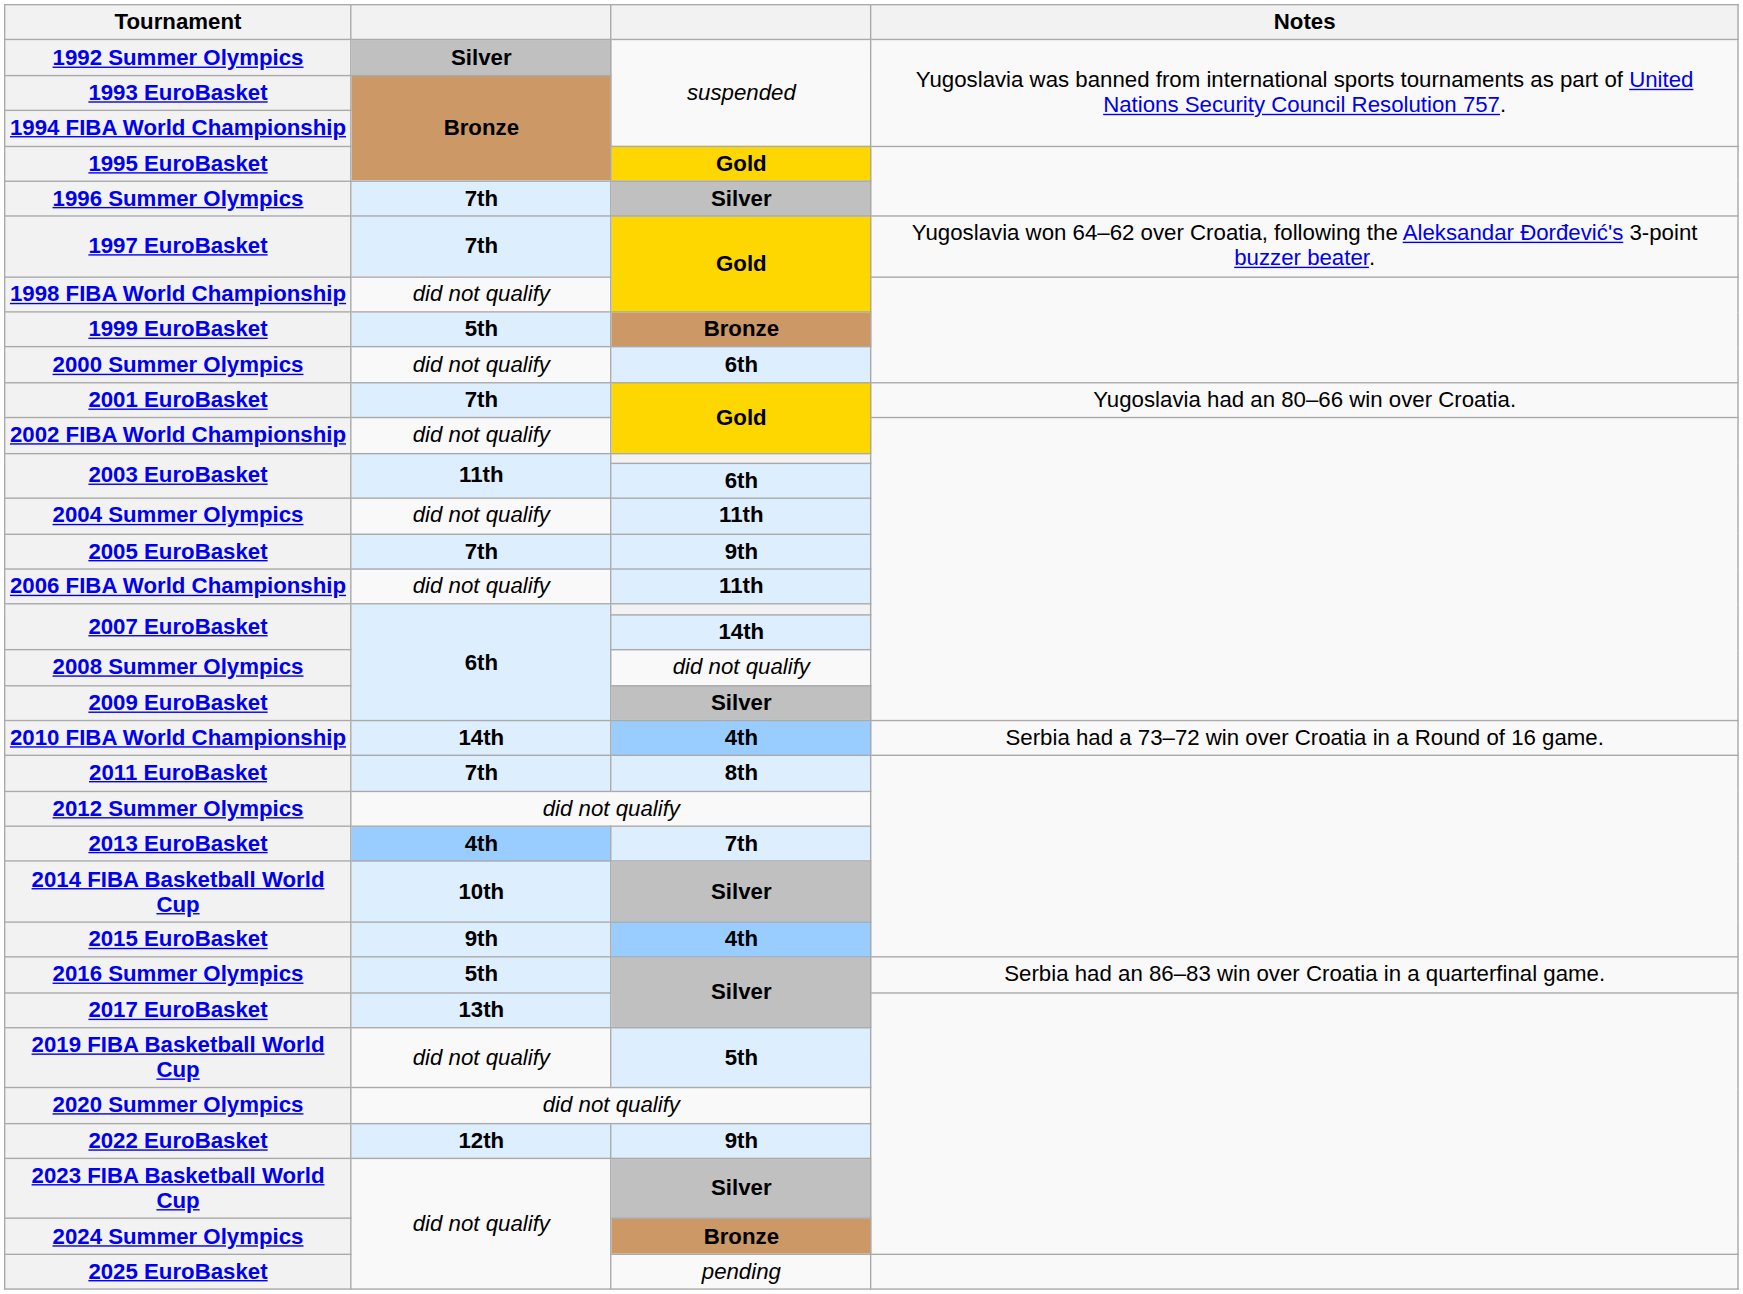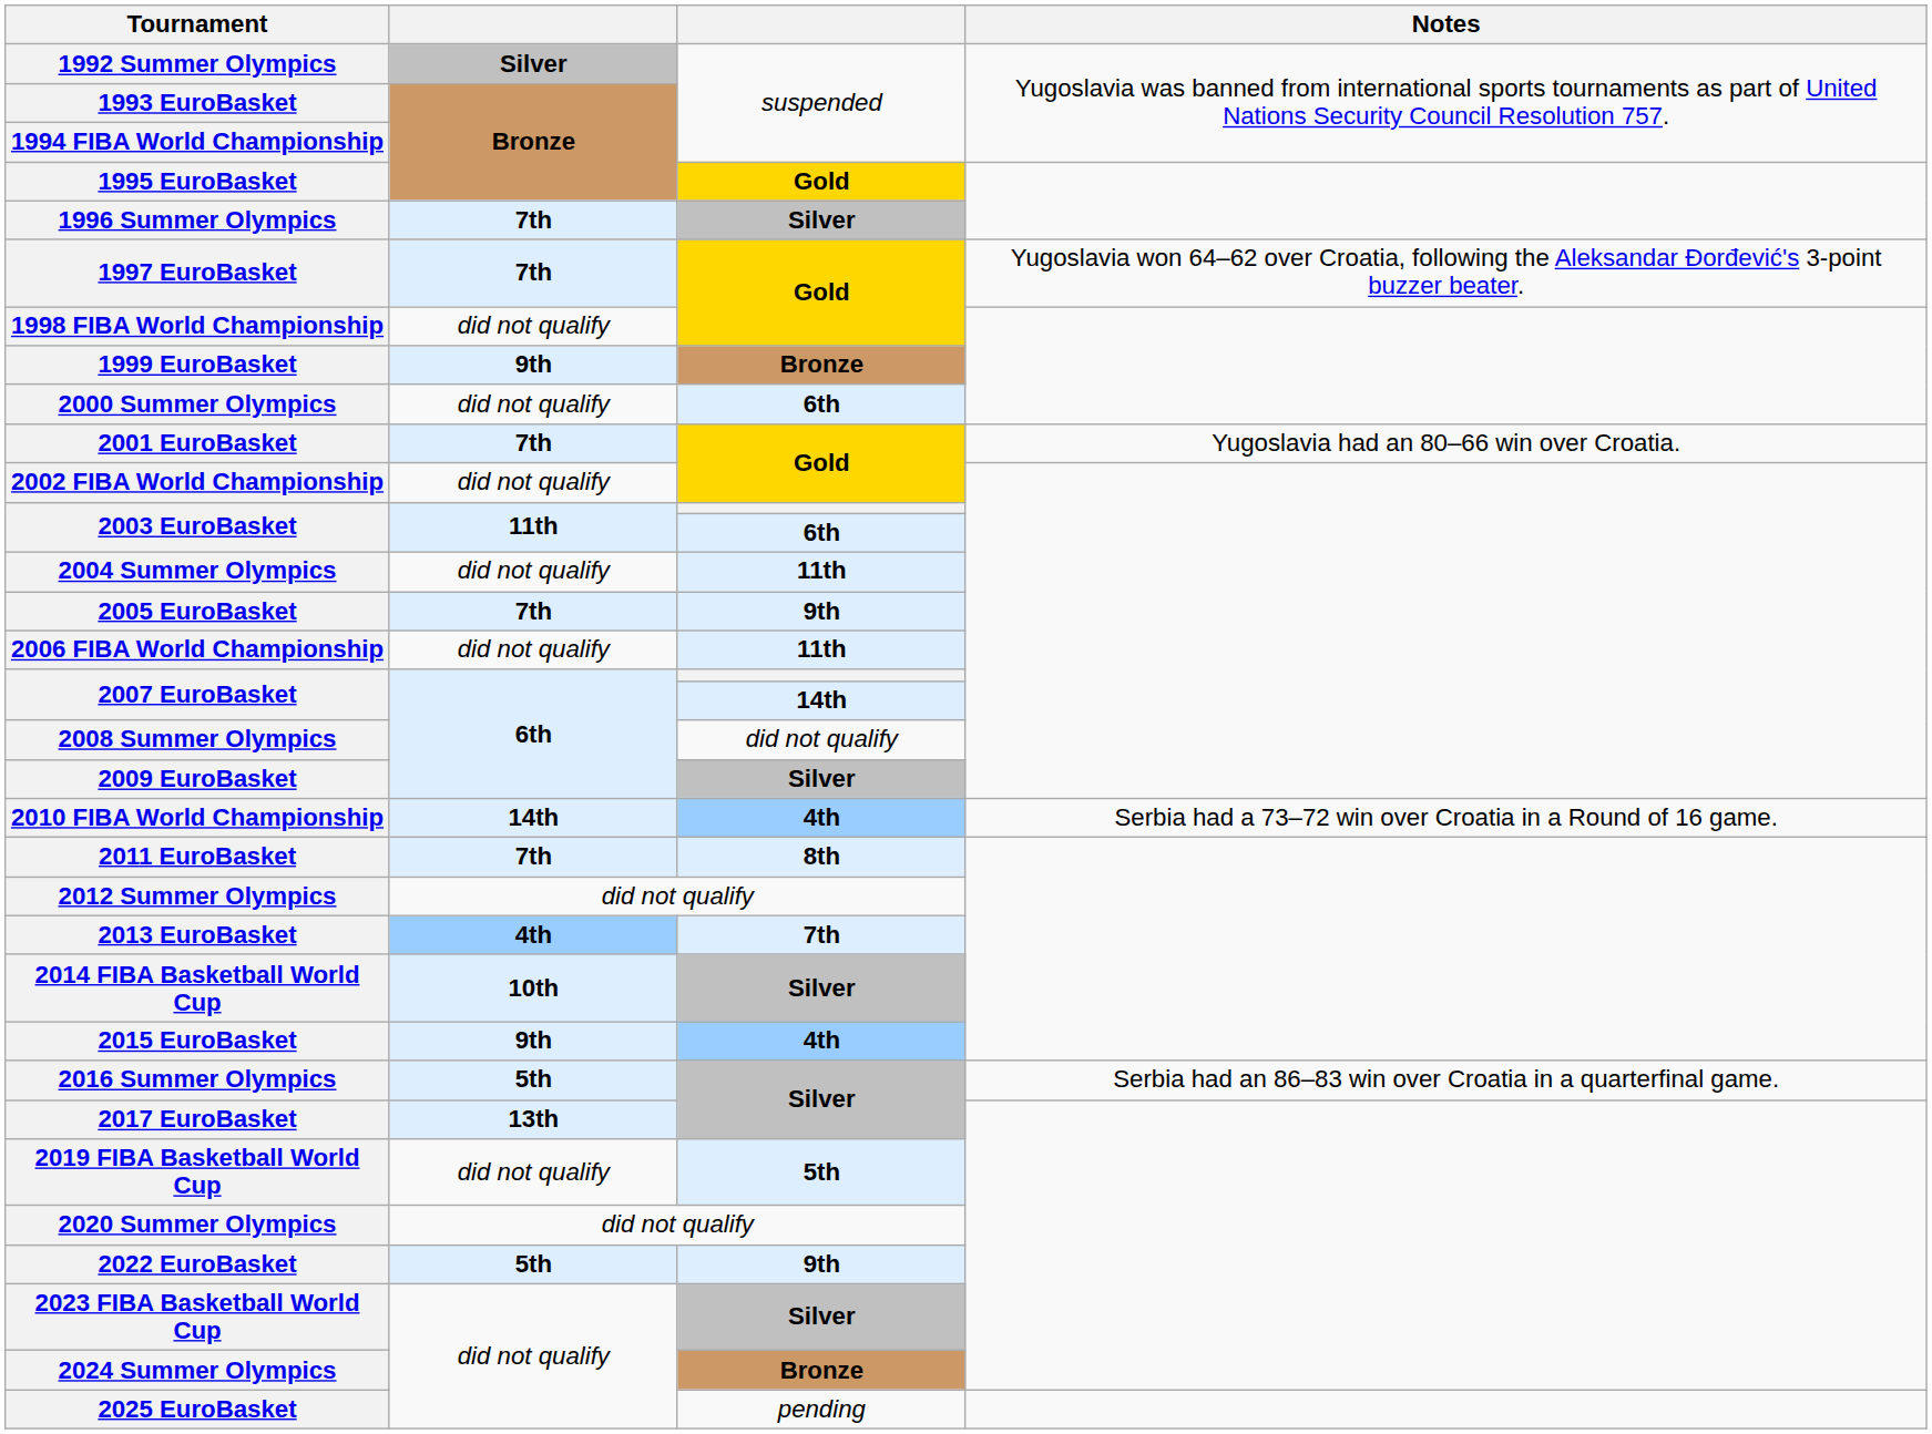1999 EuroBasket | column 2: 5th -> 9th
2022 EuroBasket | column 2: 12th -> 5th
